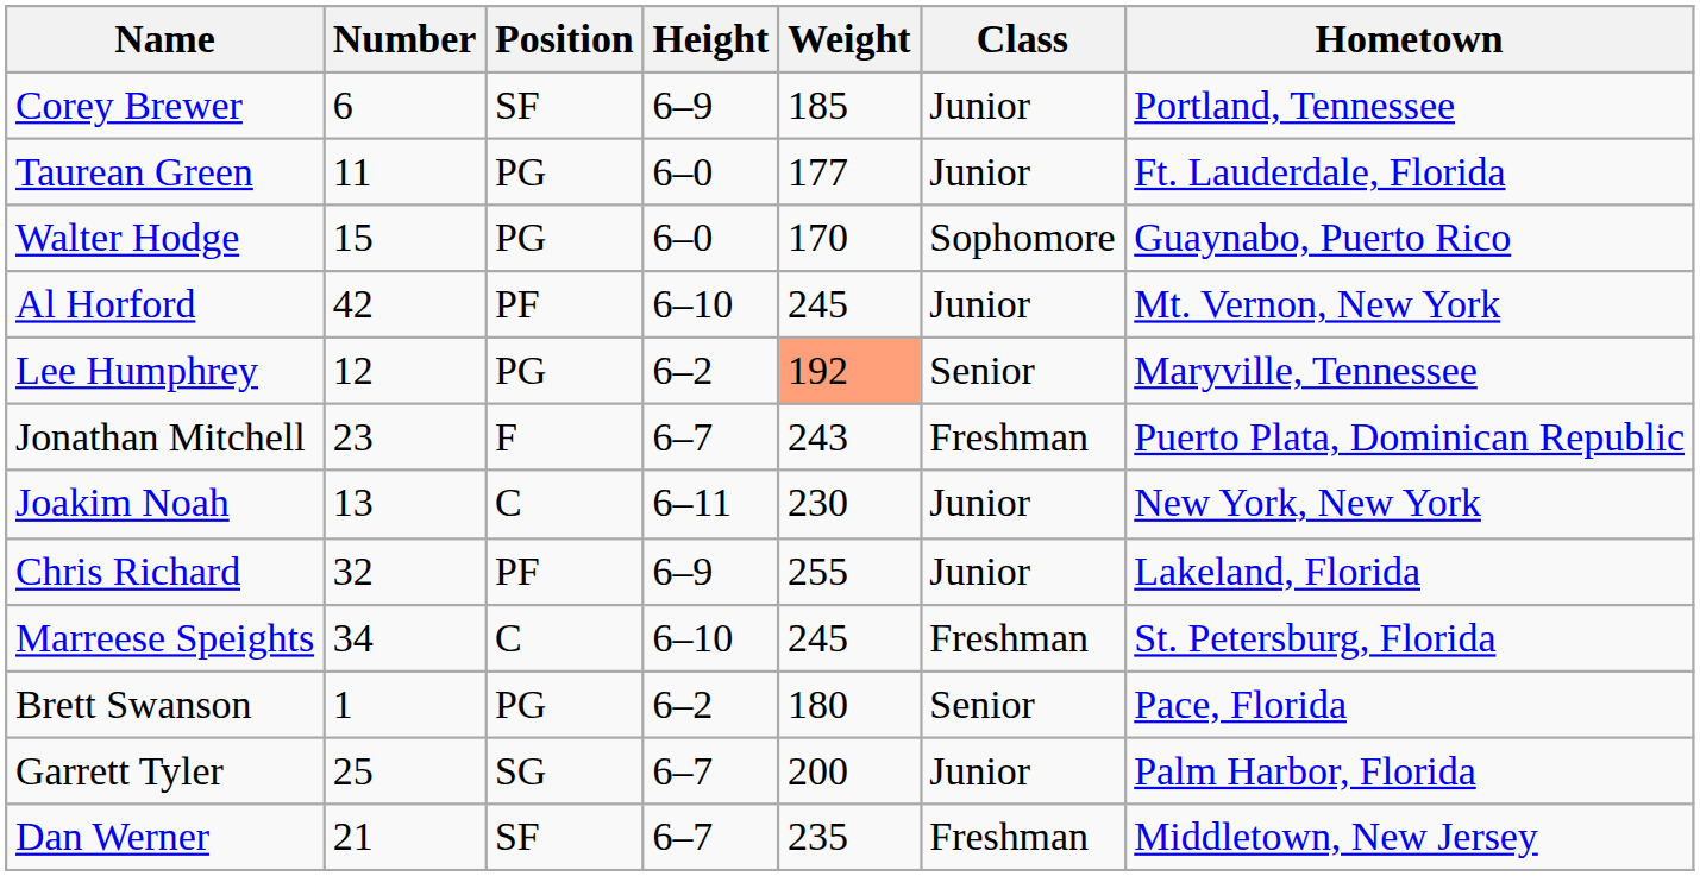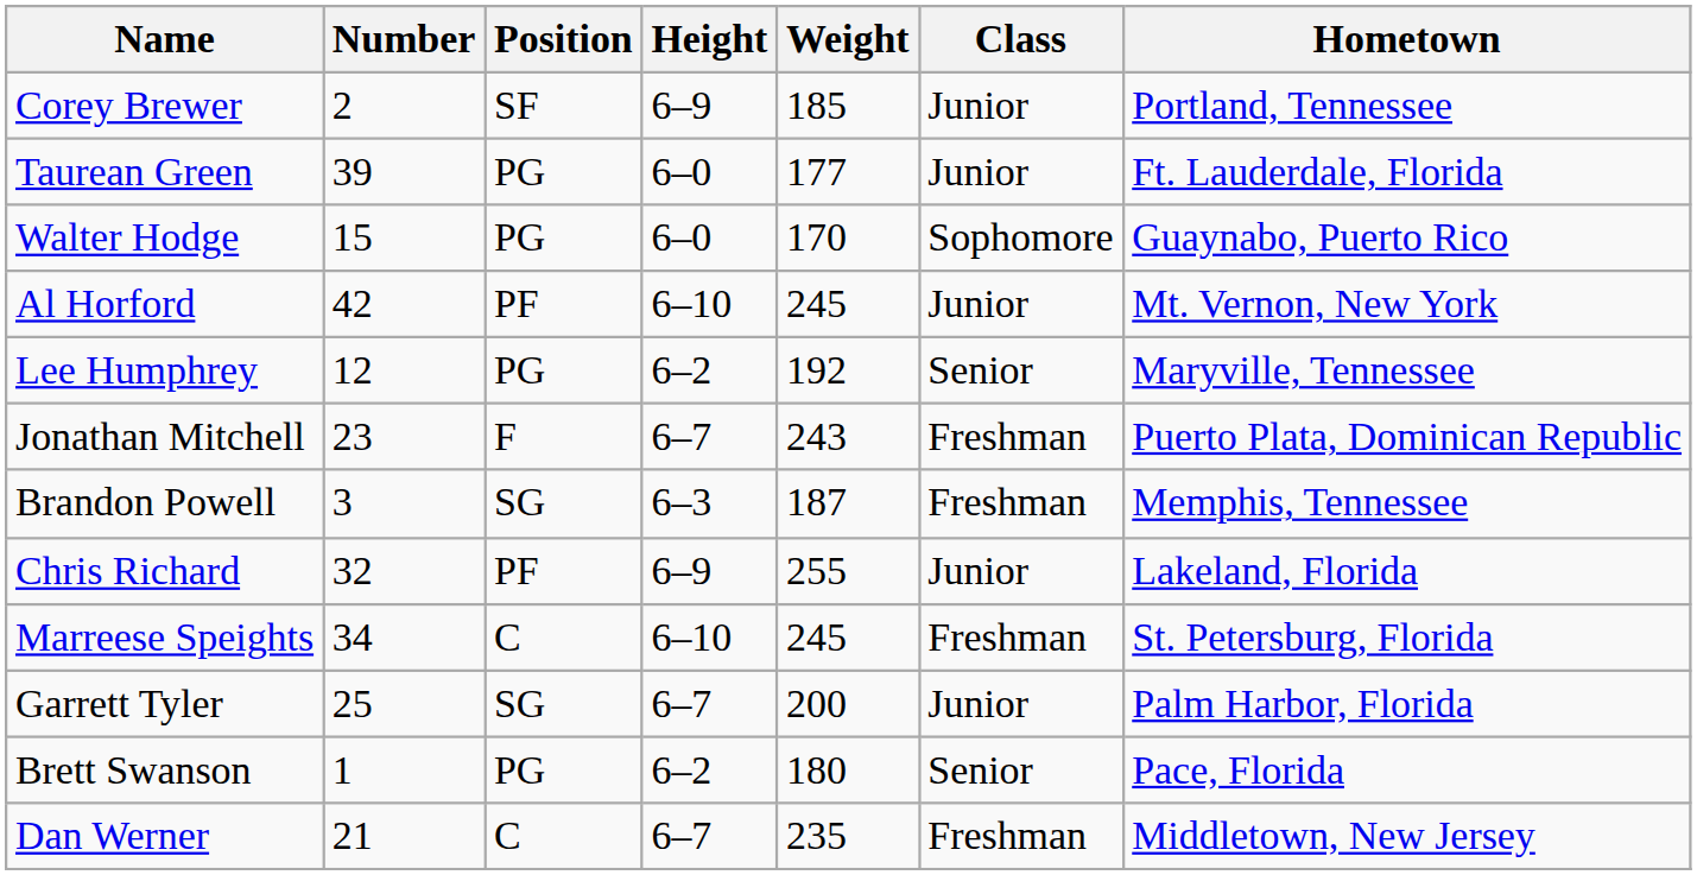Corey Brewer | Number: 6 -> 2
Taurean Green | Number: 11 -> 39
Lee Humphrey | Weight: lightsalmon background -> no background
- row: Joakim Noah | 13 | C | 6–11 | 230 | Junior | New York, New York
+ row: Brandon Powell | 3 | SG | 6–3 | 187 | Freshman | Memphis, Tennessee
rows swapped: Brett Swanson <-> Garrett Tyler
Dan Werner | Position: SF -> C
